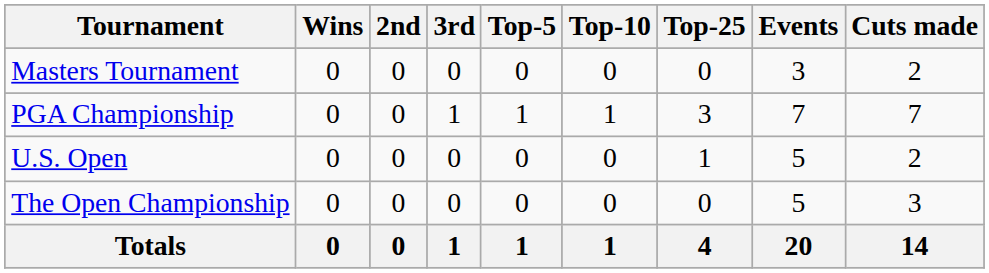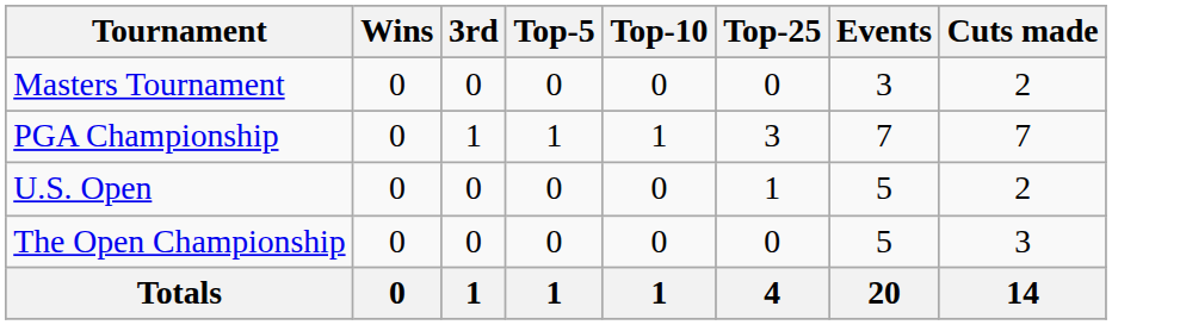- column: 2nd | 0 | 0 | 0 | 0 | 0
